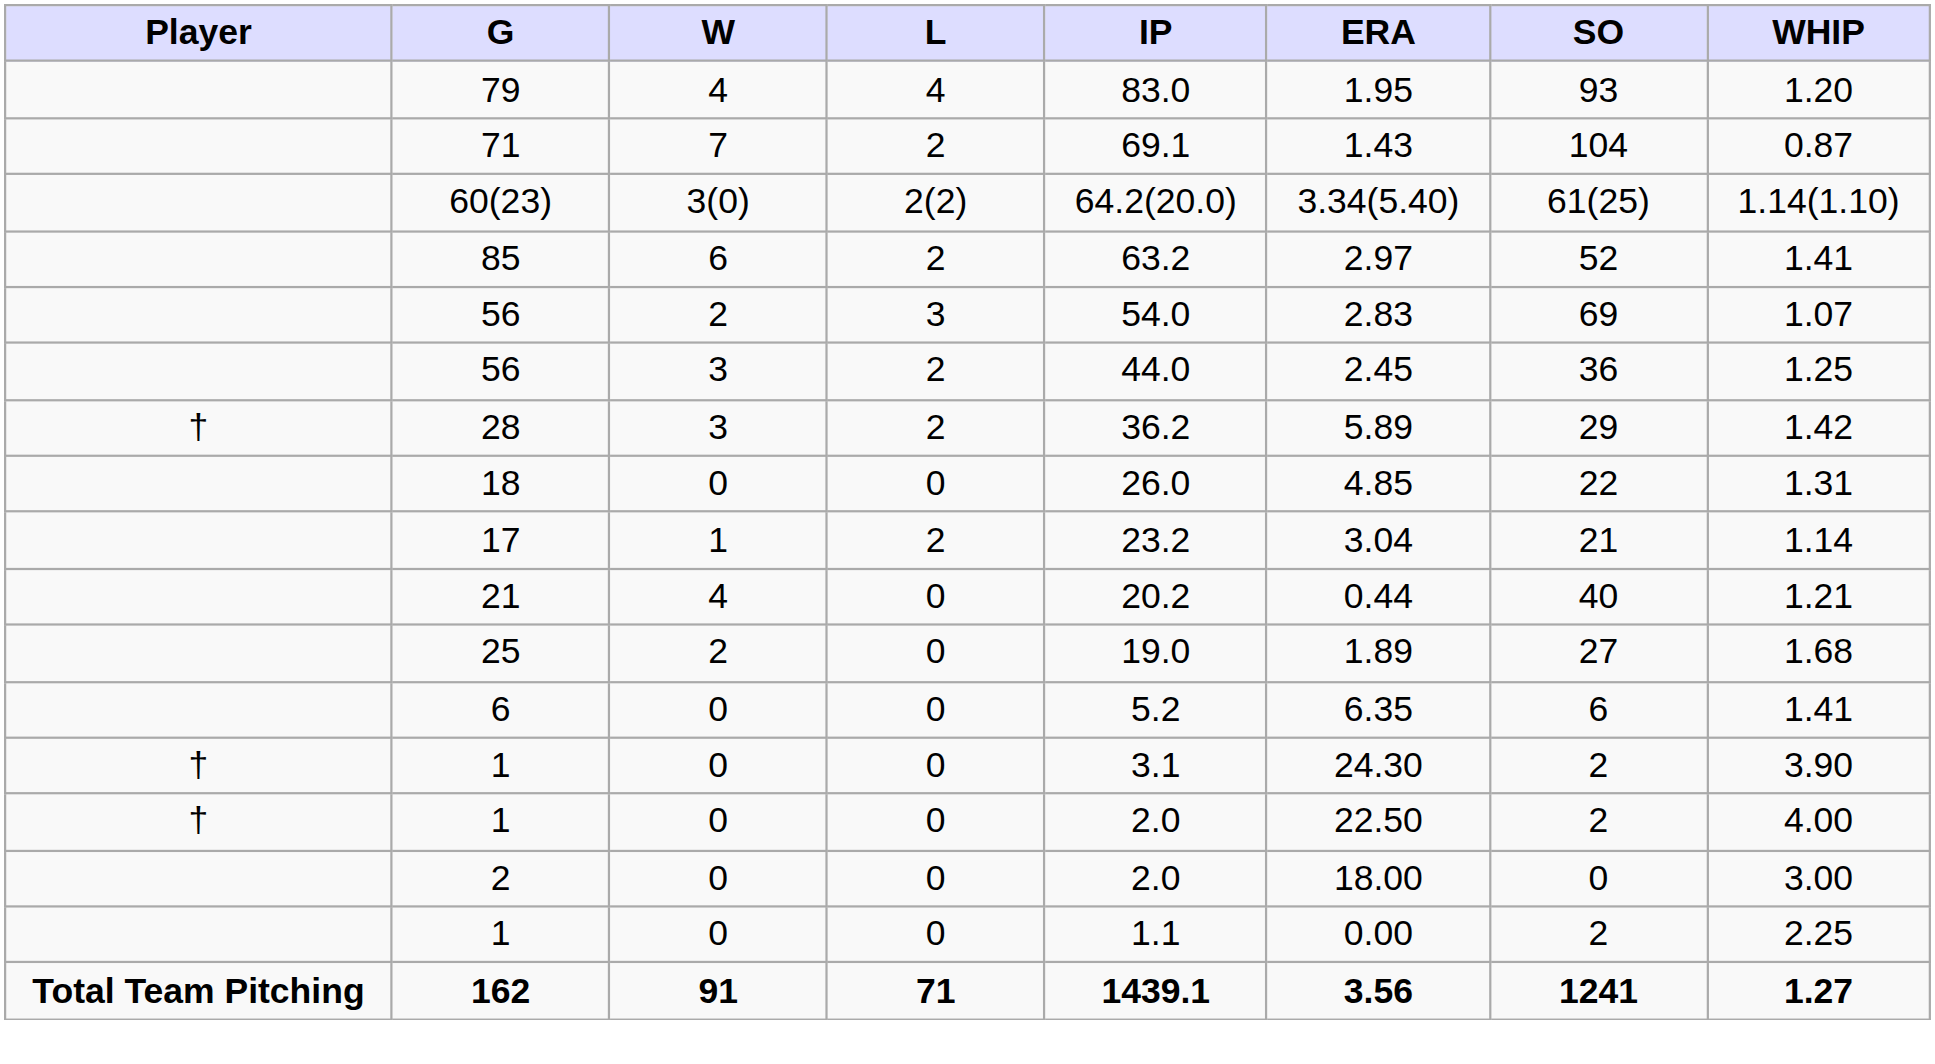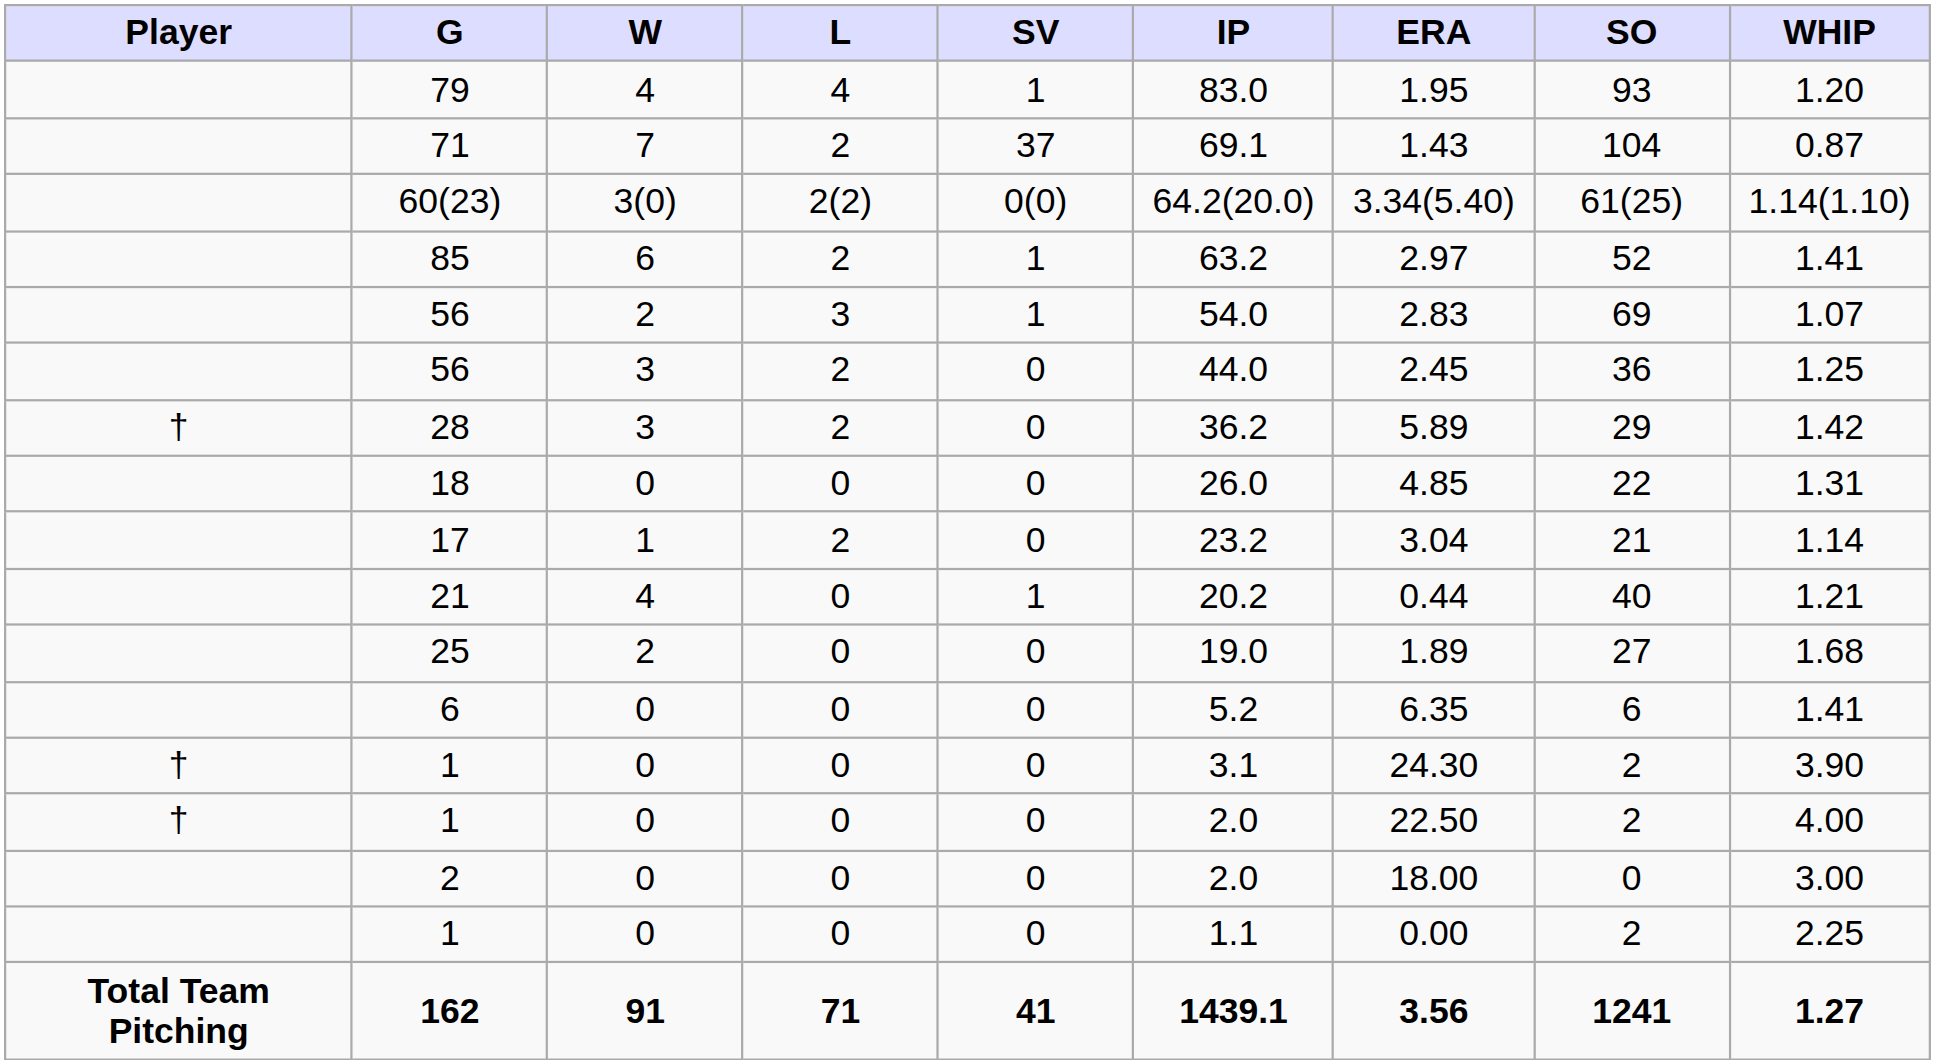+ column: SV | 1 | 37 | 0(0) | 1 | 1 | 0 | 0 | 0 | 0 | 1 | 0 | 0 | 0 | 0 | 0 | 0 | 41
